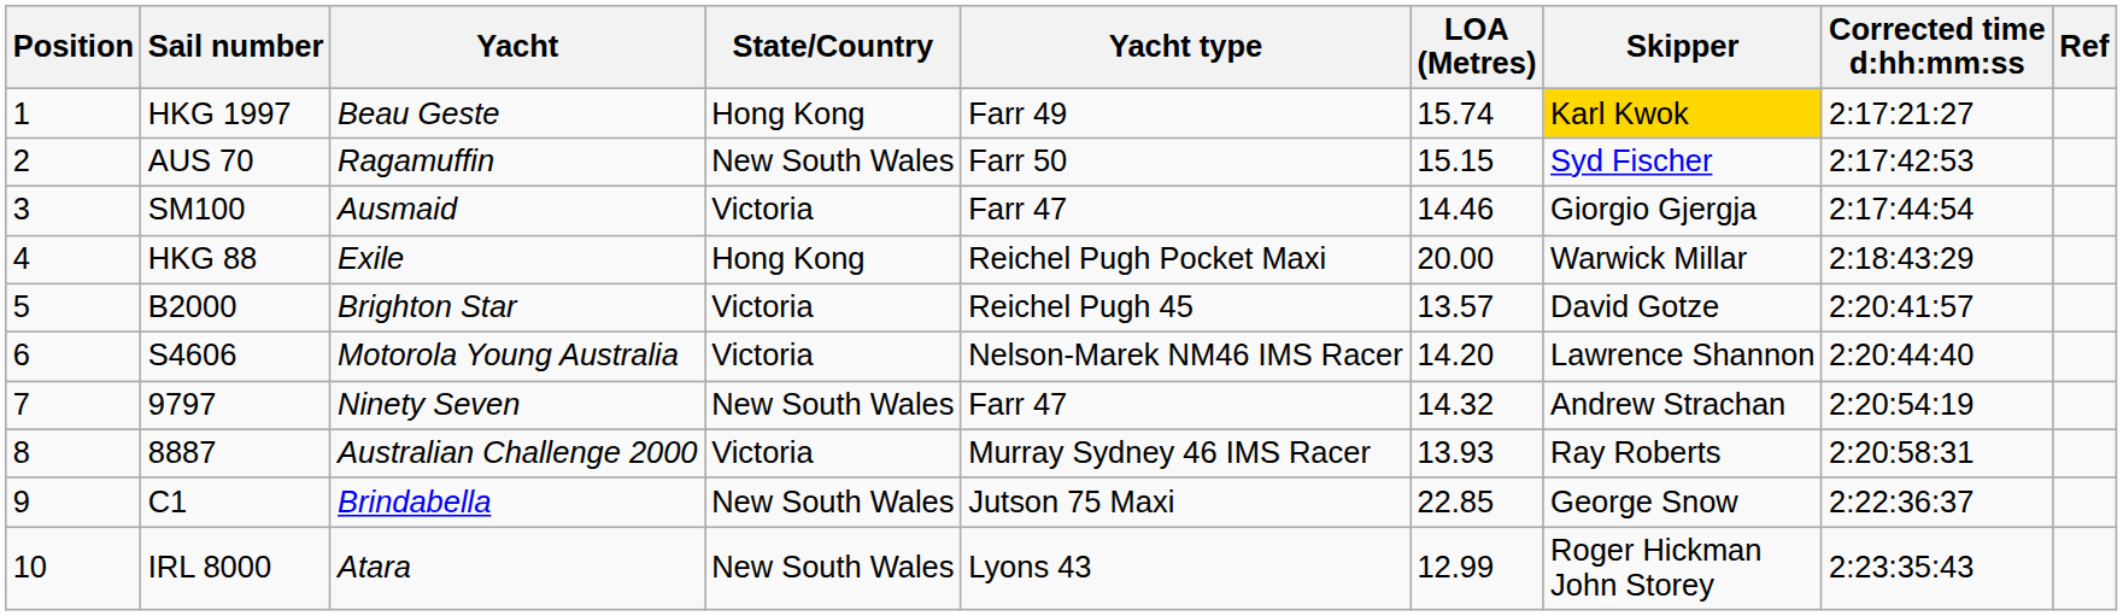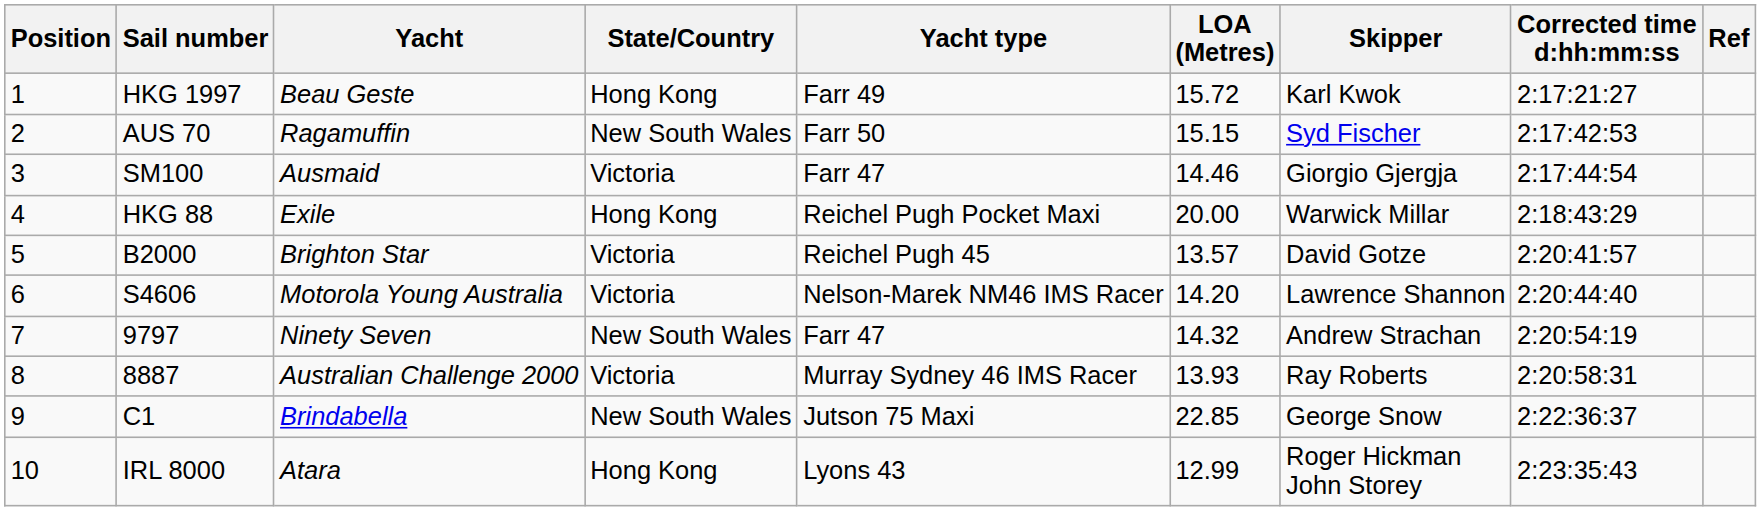HKG 1997 | LOA (Metres): 15.74 -> 15.72
HKG 1997 | Skipper: gold background -> no background
IRL 8000 | State/Country: New South Wales -> Hong Kong
